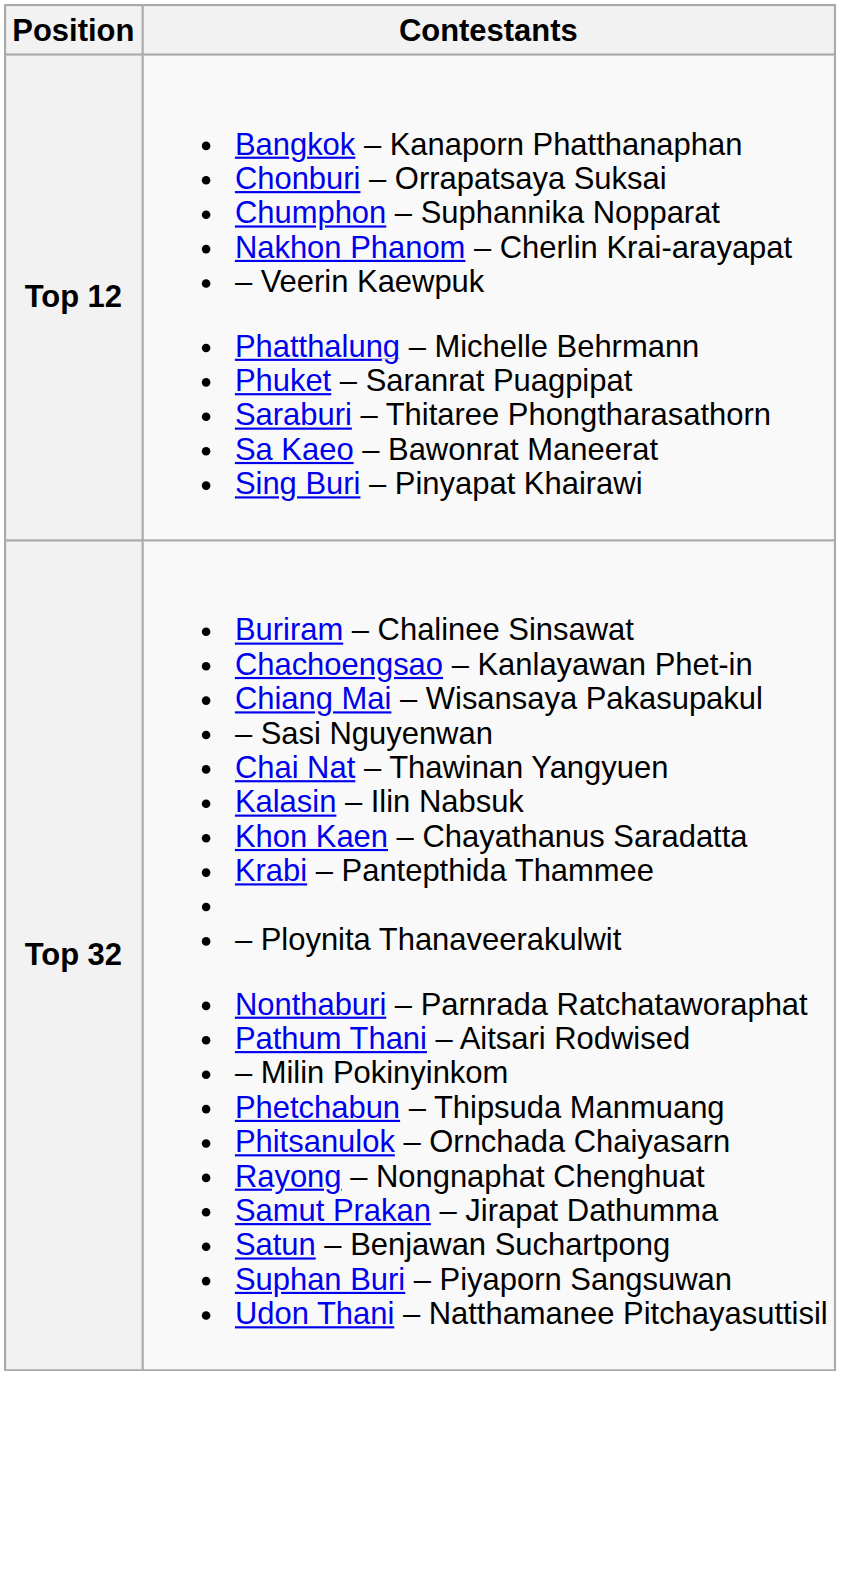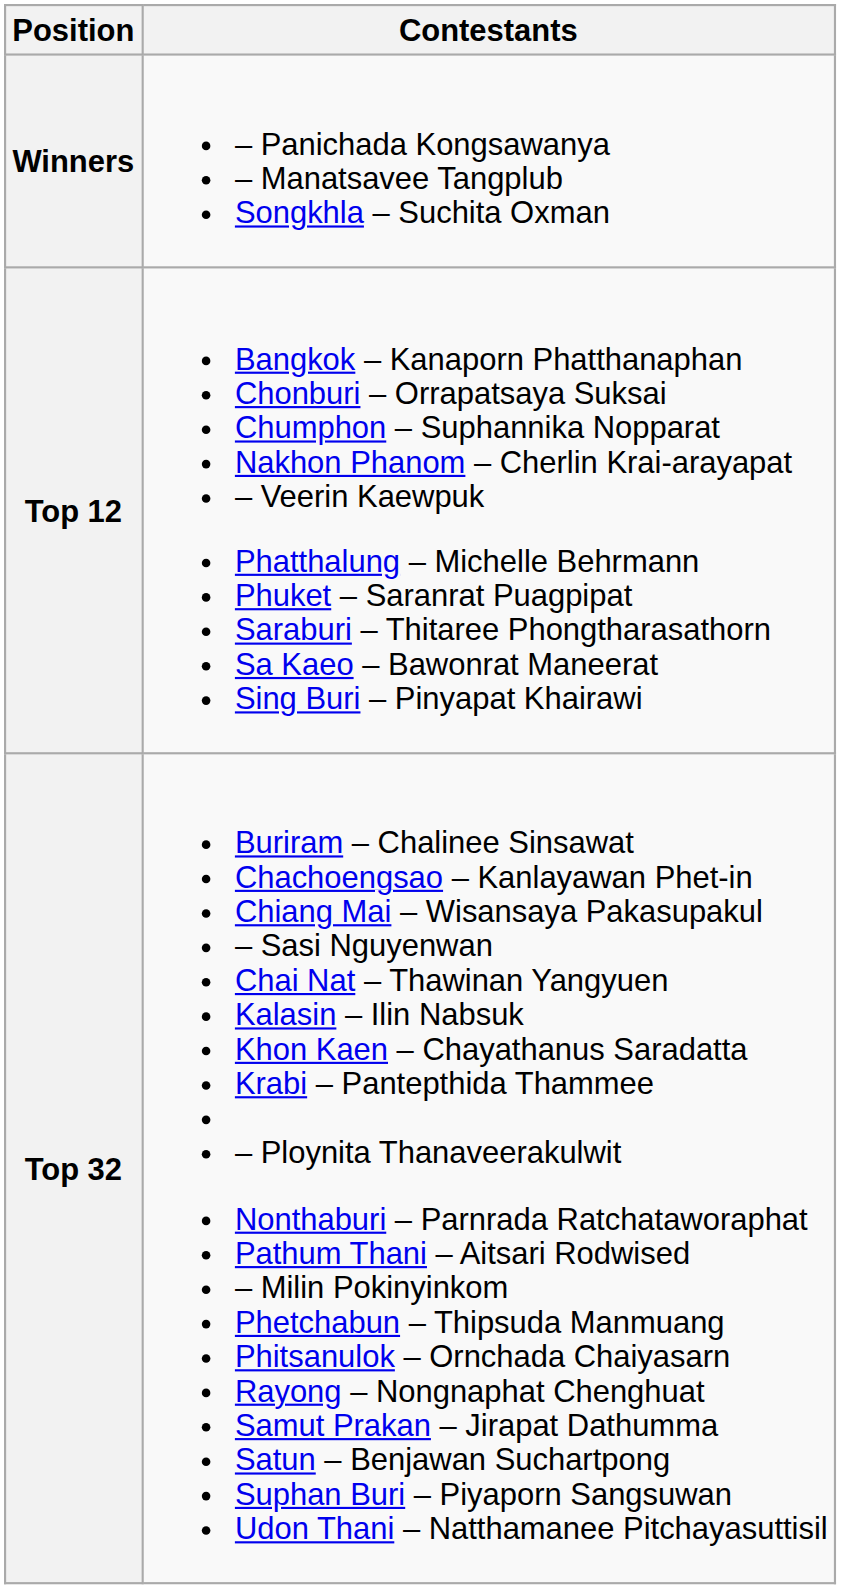+ row: Winners | – Panichada Kongsawanya – Manatsavee Tangplub Songkhla – Suchita Oxman
